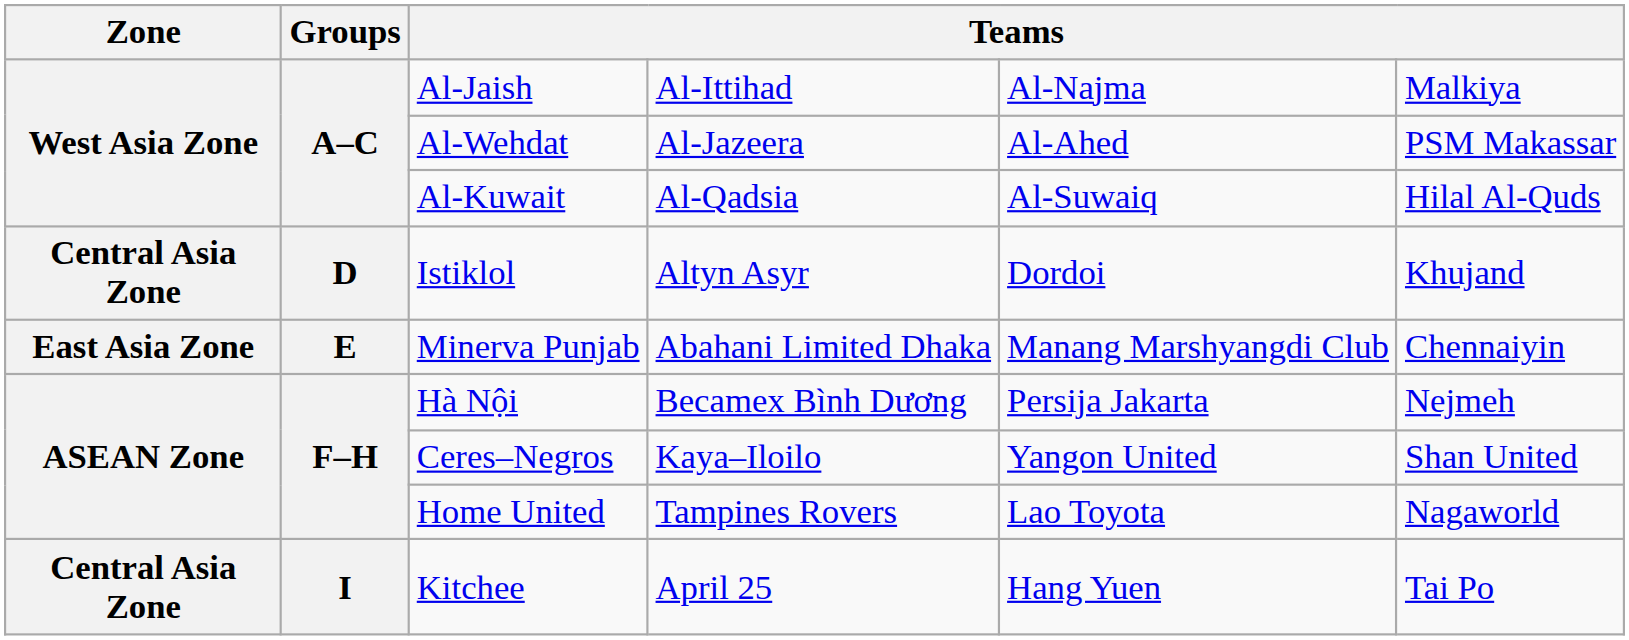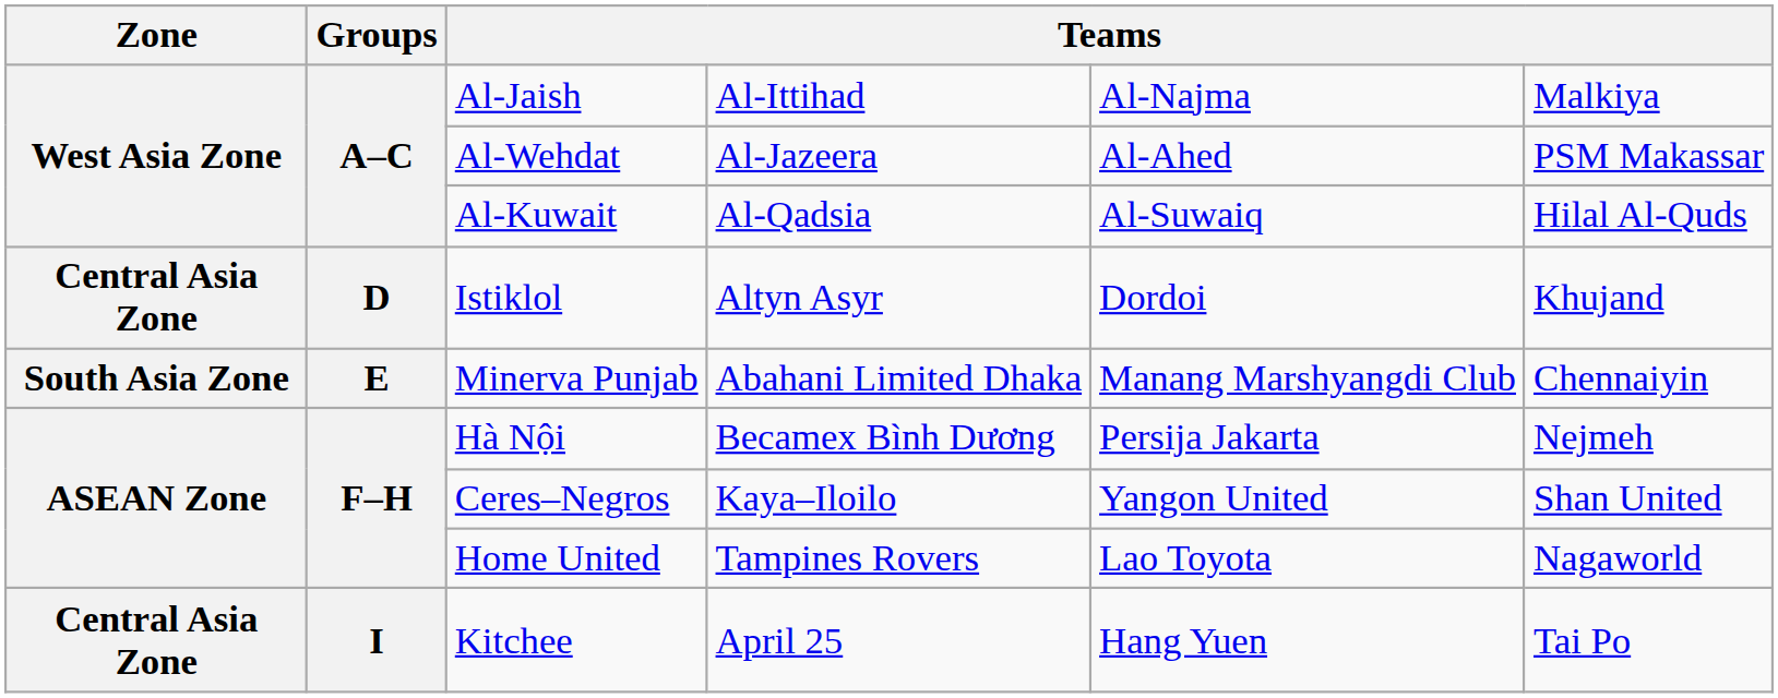Minerva Punjab | Zone: East Asia Zone -> South Asia Zone
